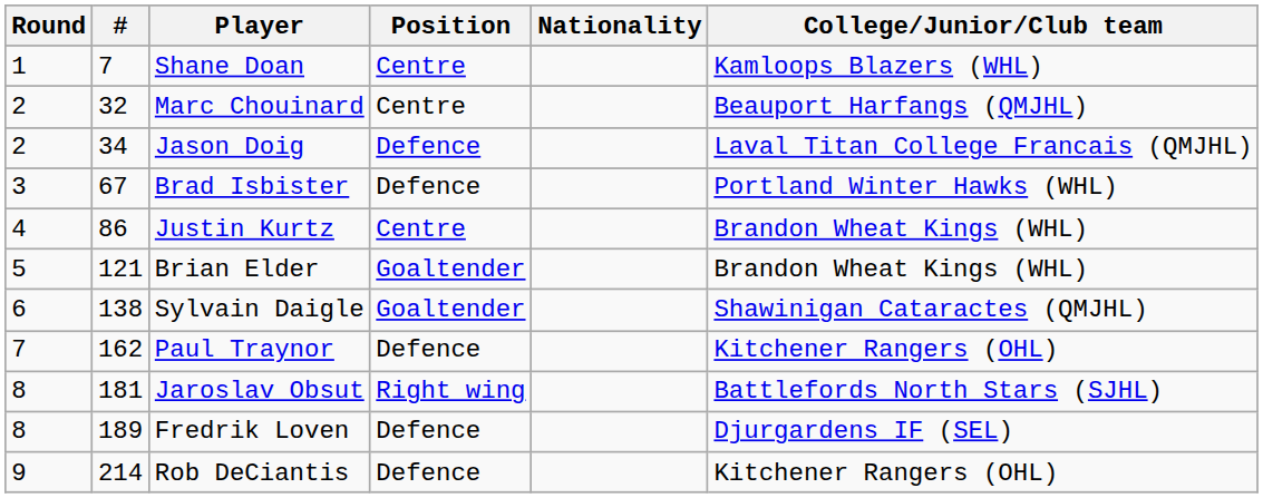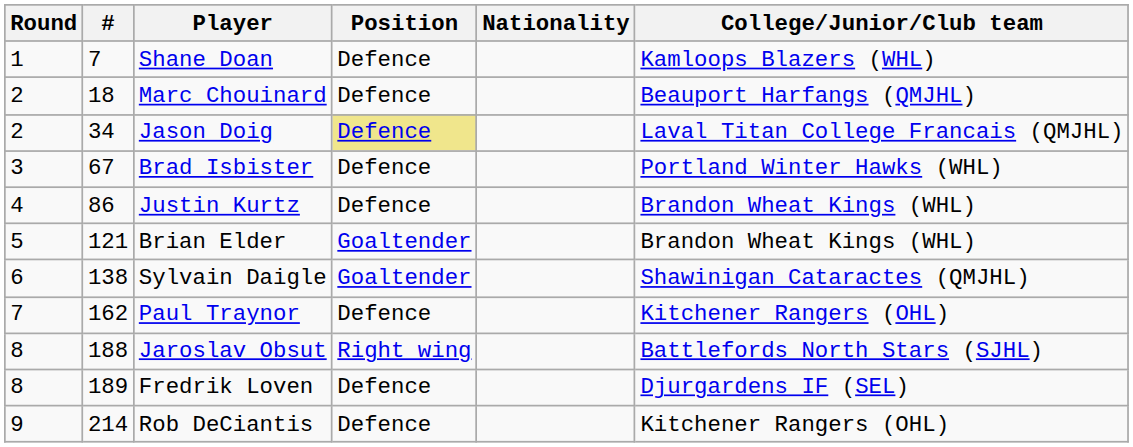Shane Doan | Position: Centre -> Defence
Marc Chouinard | #: 32 -> 18
Marc Chouinard | Position: Centre -> Defence
Jason Doig | Position: no background -> khaki background
Justin Kurtz | Position: Centre -> Defence
Jaroslav Obsut | #: 181 -> 188
